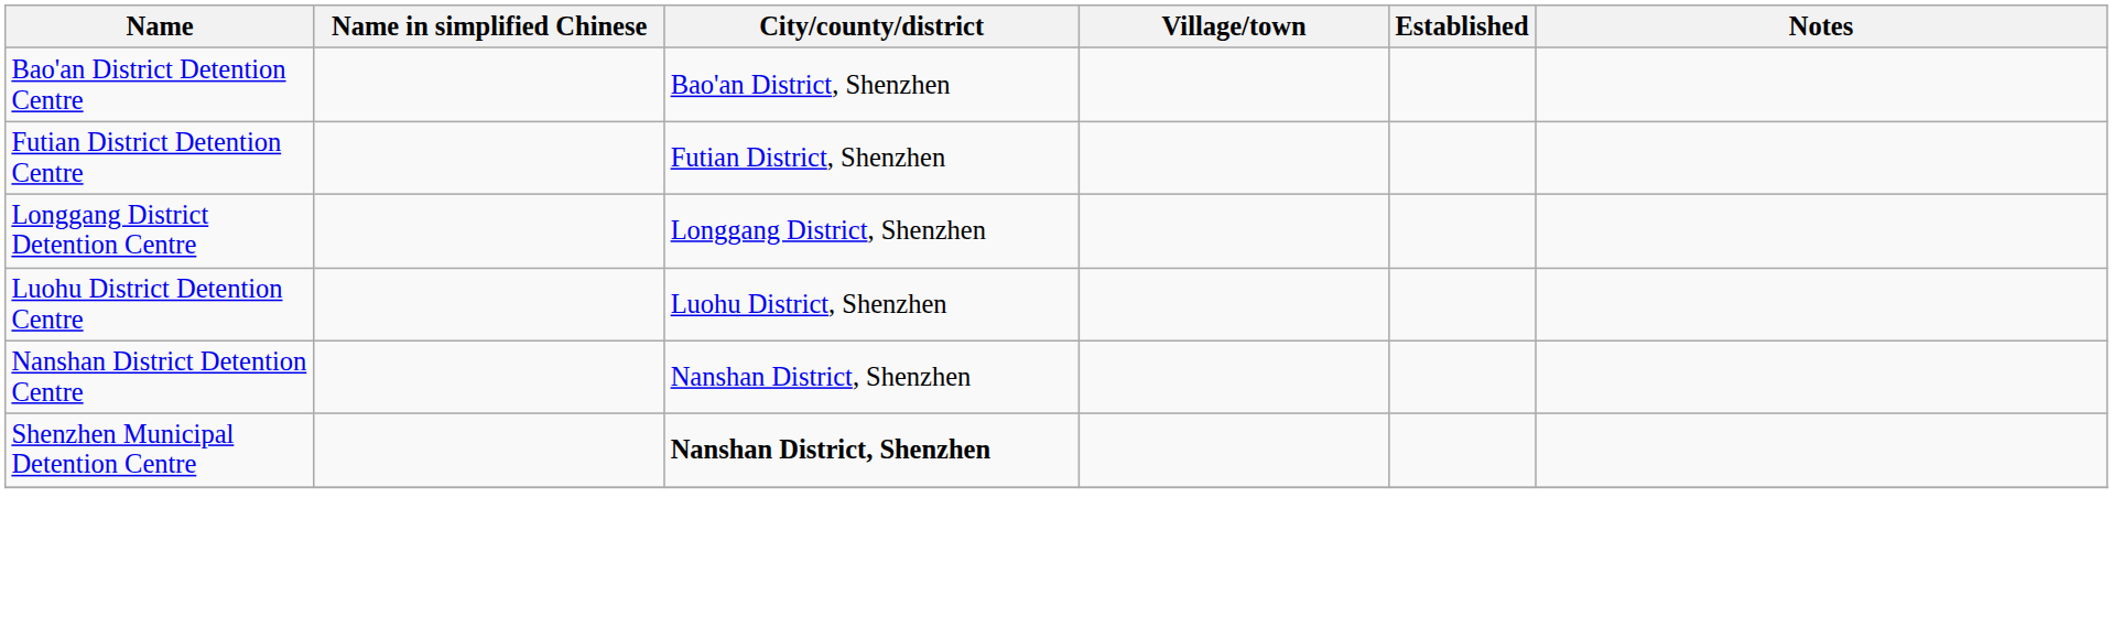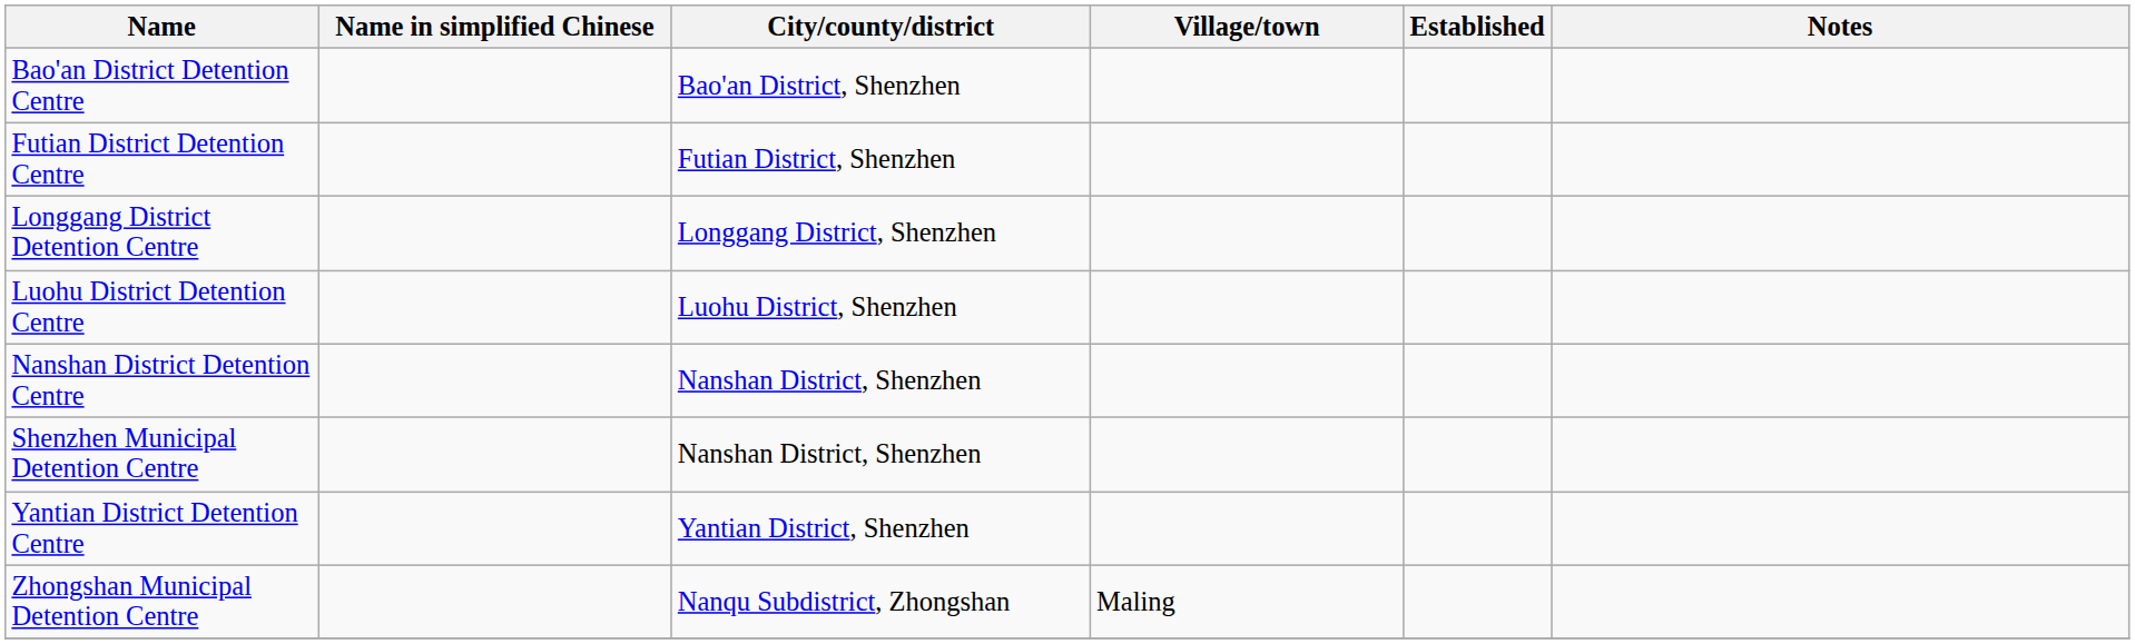Shenzhen Municipal Detention Centre | City/county/district: bold -> normal
+ row: Yantian District Detention Centre | Yantian District, Shenzhen
+ row: Zhongshan Municipal Detention Centre | Nanqu Subdistrict, Zhongshan | Maling
